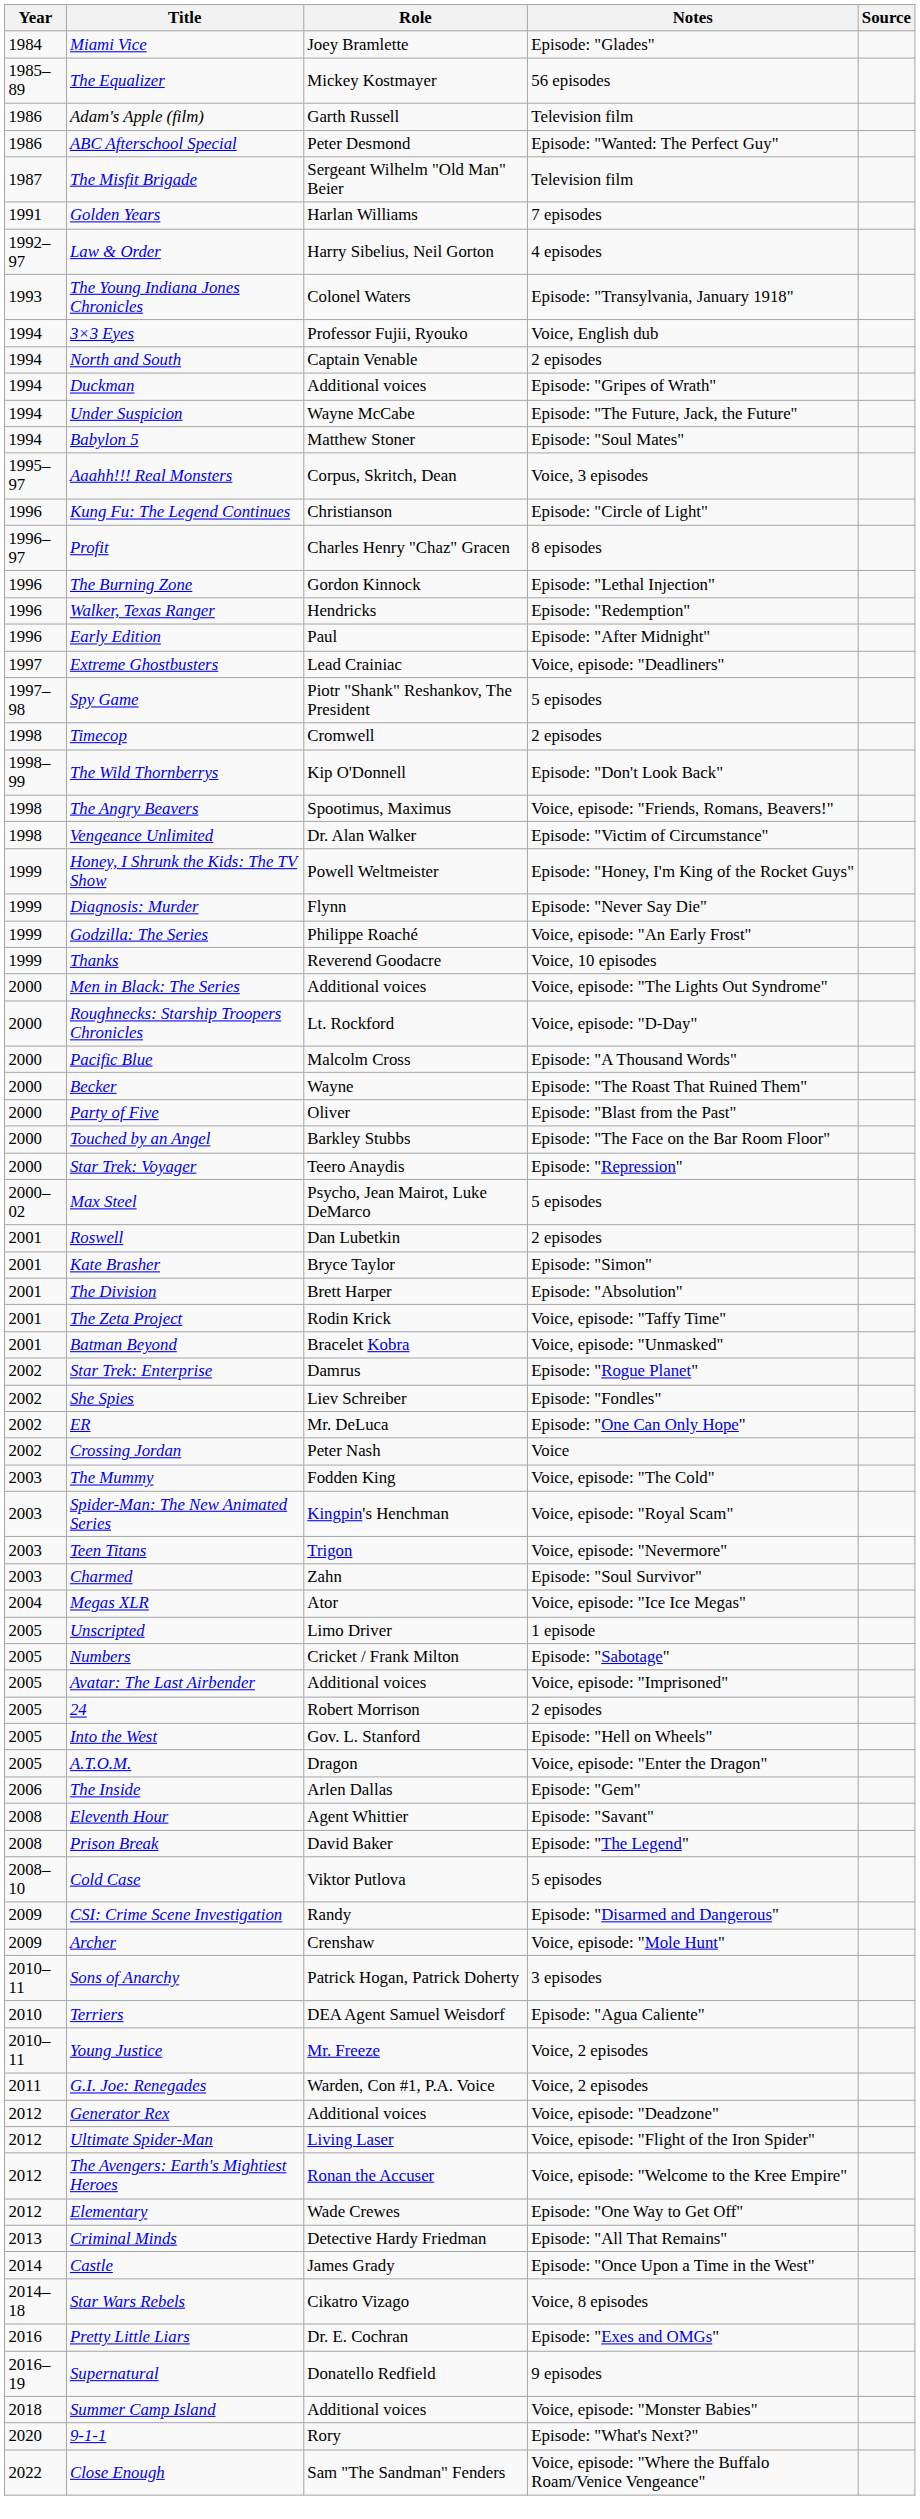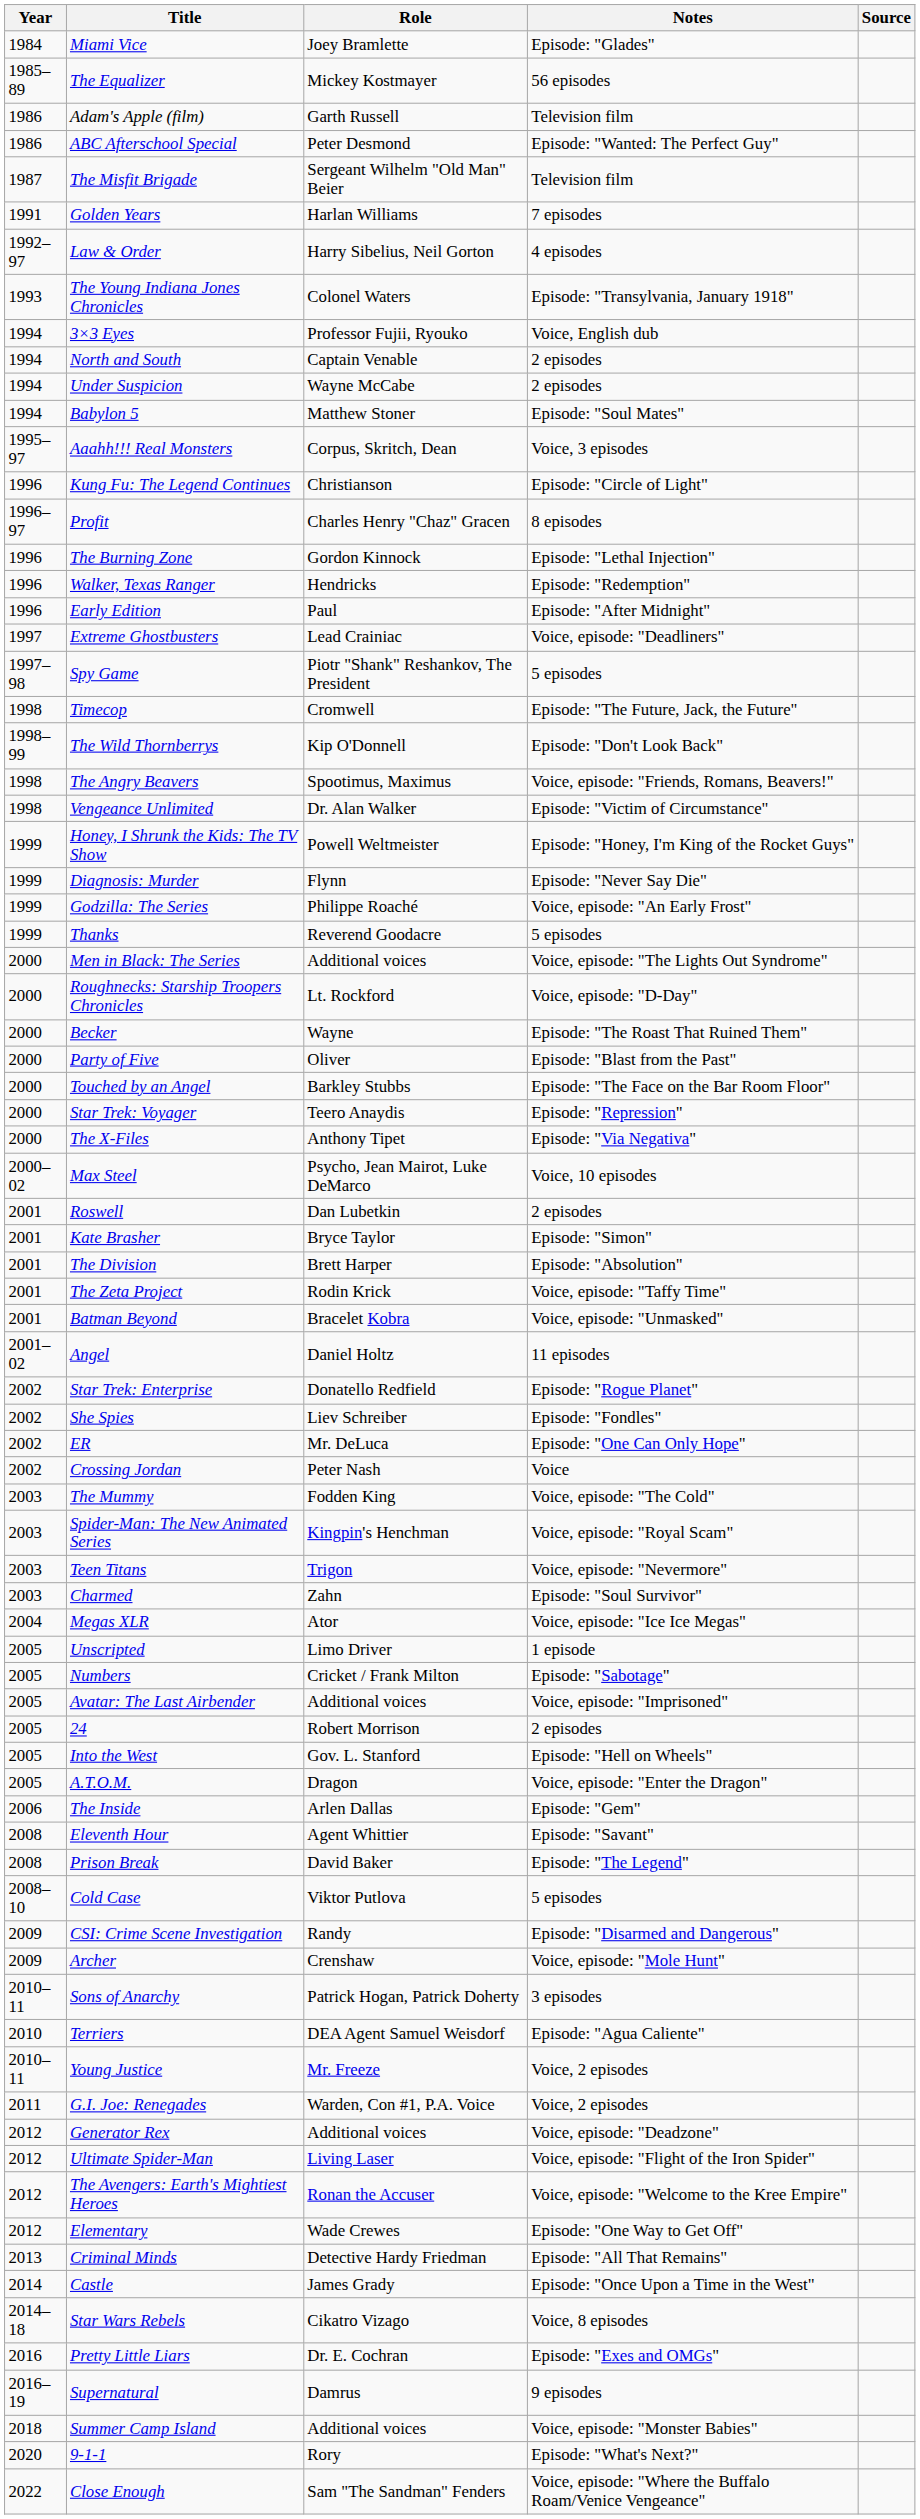- row: 1994 | Duckman | Additional voices | Episode: "Gripes of Wrath"
Under Suspicion | Notes: Episode: "The Future, Jack, the Future" -> 2 episodes
Timecop | Notes: 2 episodes -> Episode: "The Future, Jack, the Future"
Thanks | Notes: Voice, 10 episodes -> 5 episodes
- row: 2000 | Pacific Blue | Malcolm Cross | Episode: "A Thousand Words"
+ row: 2000 | The X-Files | Anthony Tipet | Episode: "Via Negativa"
Max Steel | Notes: 5 episodes -> Voice, 10 episodes
+ row: 2001–02 | Angel | Daniel Holtz | 11 episodes
Star Trek: Enterprise | Role: Damrus -> Donatello Redfield
Supernatural | Role: Donatello Redfield -> Damrus
